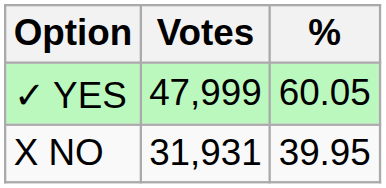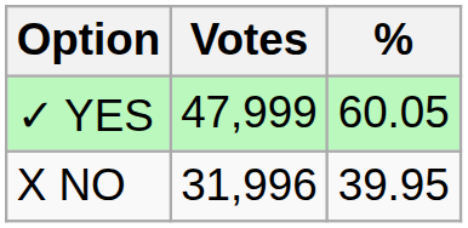X NO | Votes: 31,931 -> 31,996
